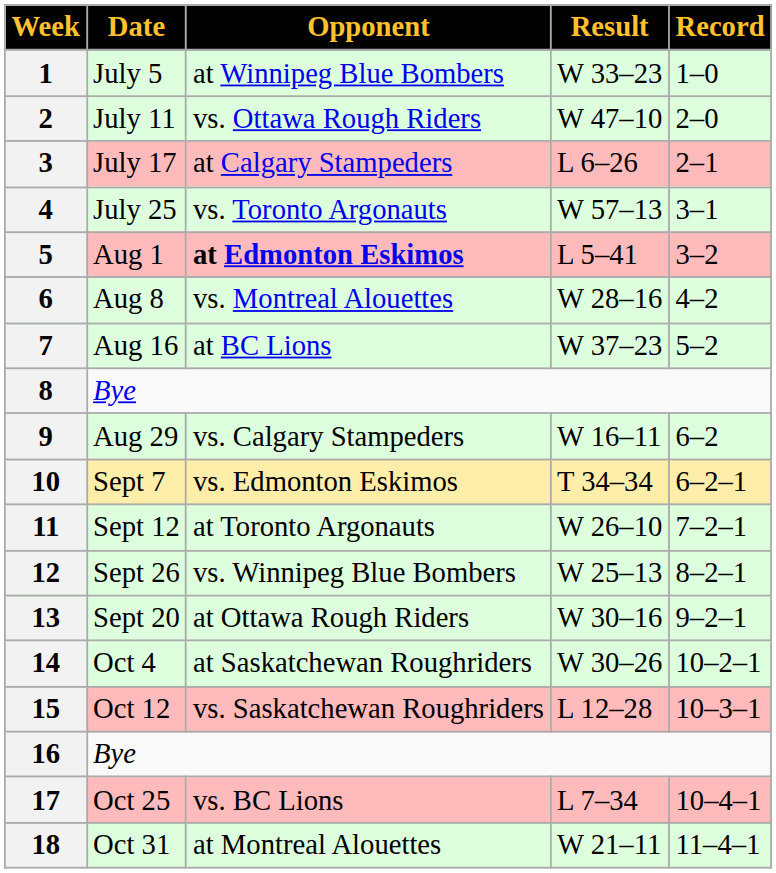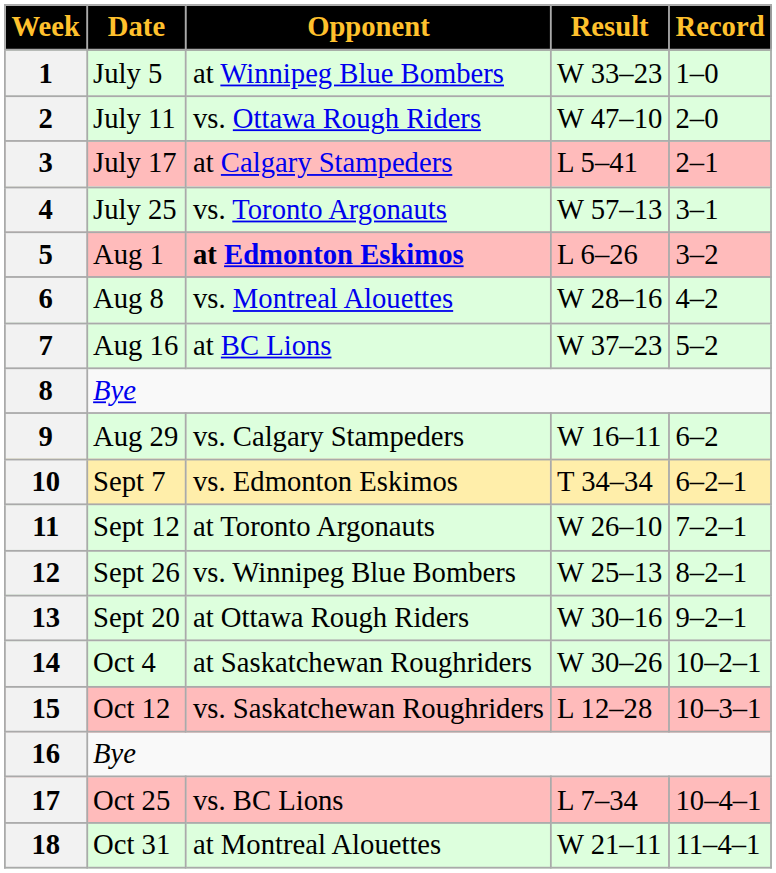3 | Result: L 6–26 -> L 5–41
5 | Result: L 5–41 -> L 6–26
